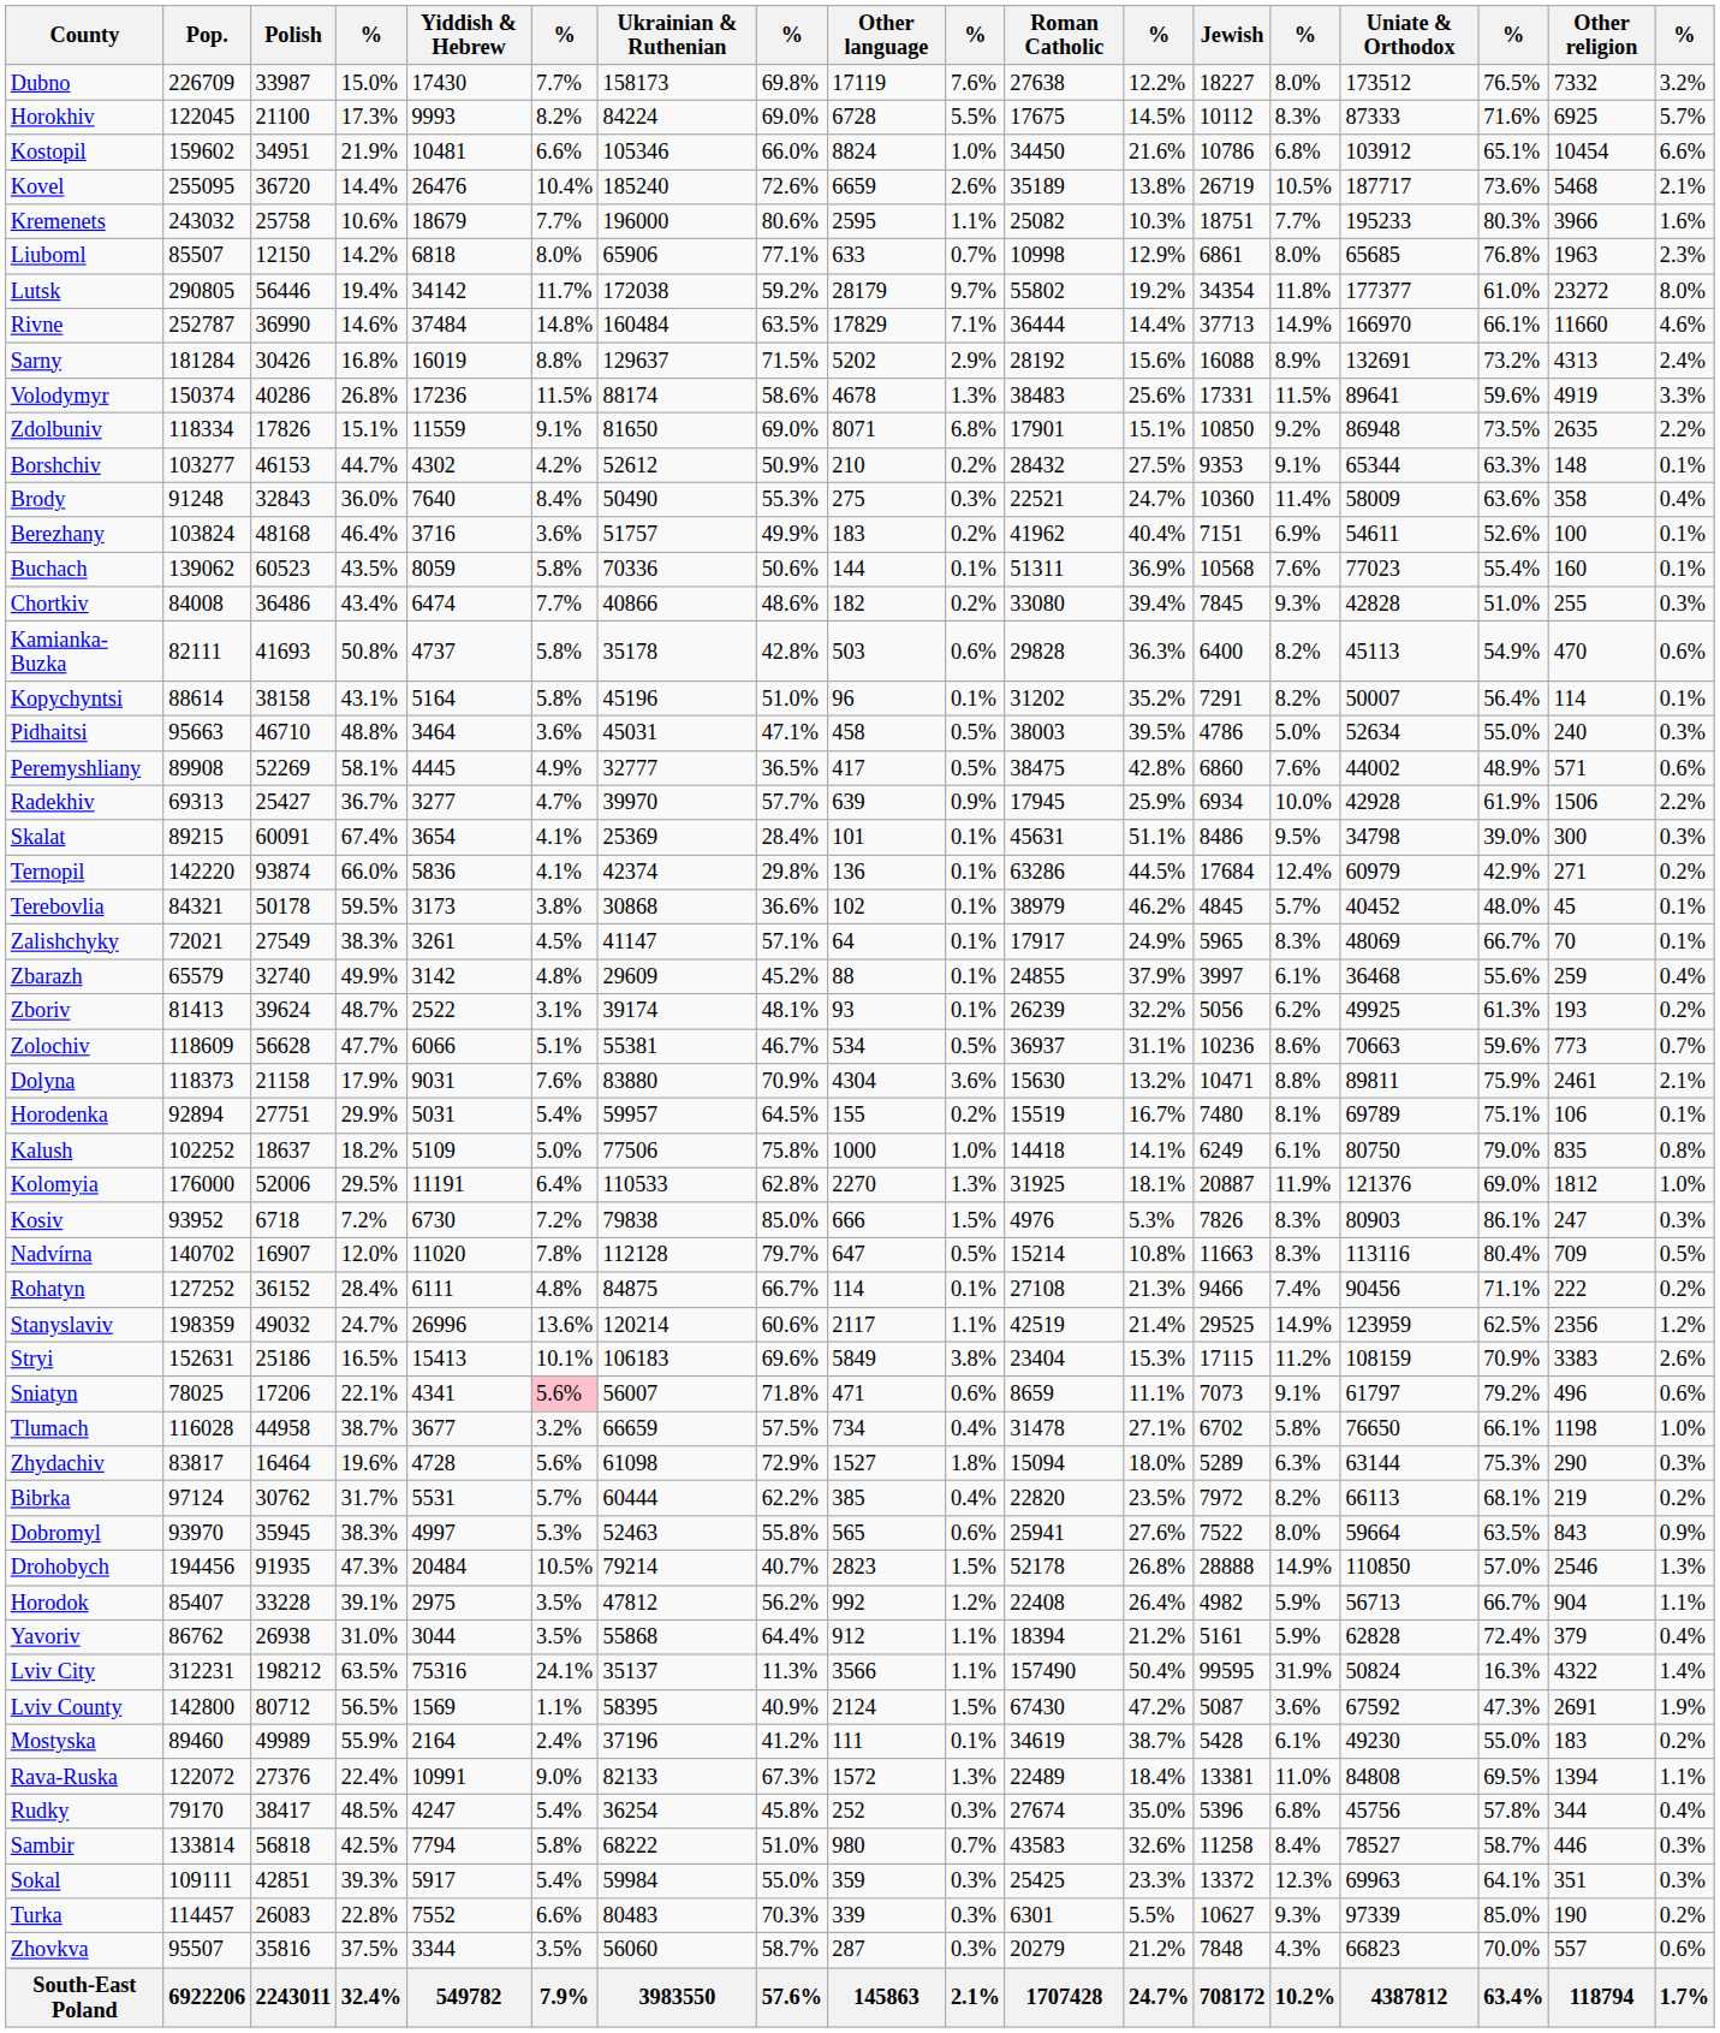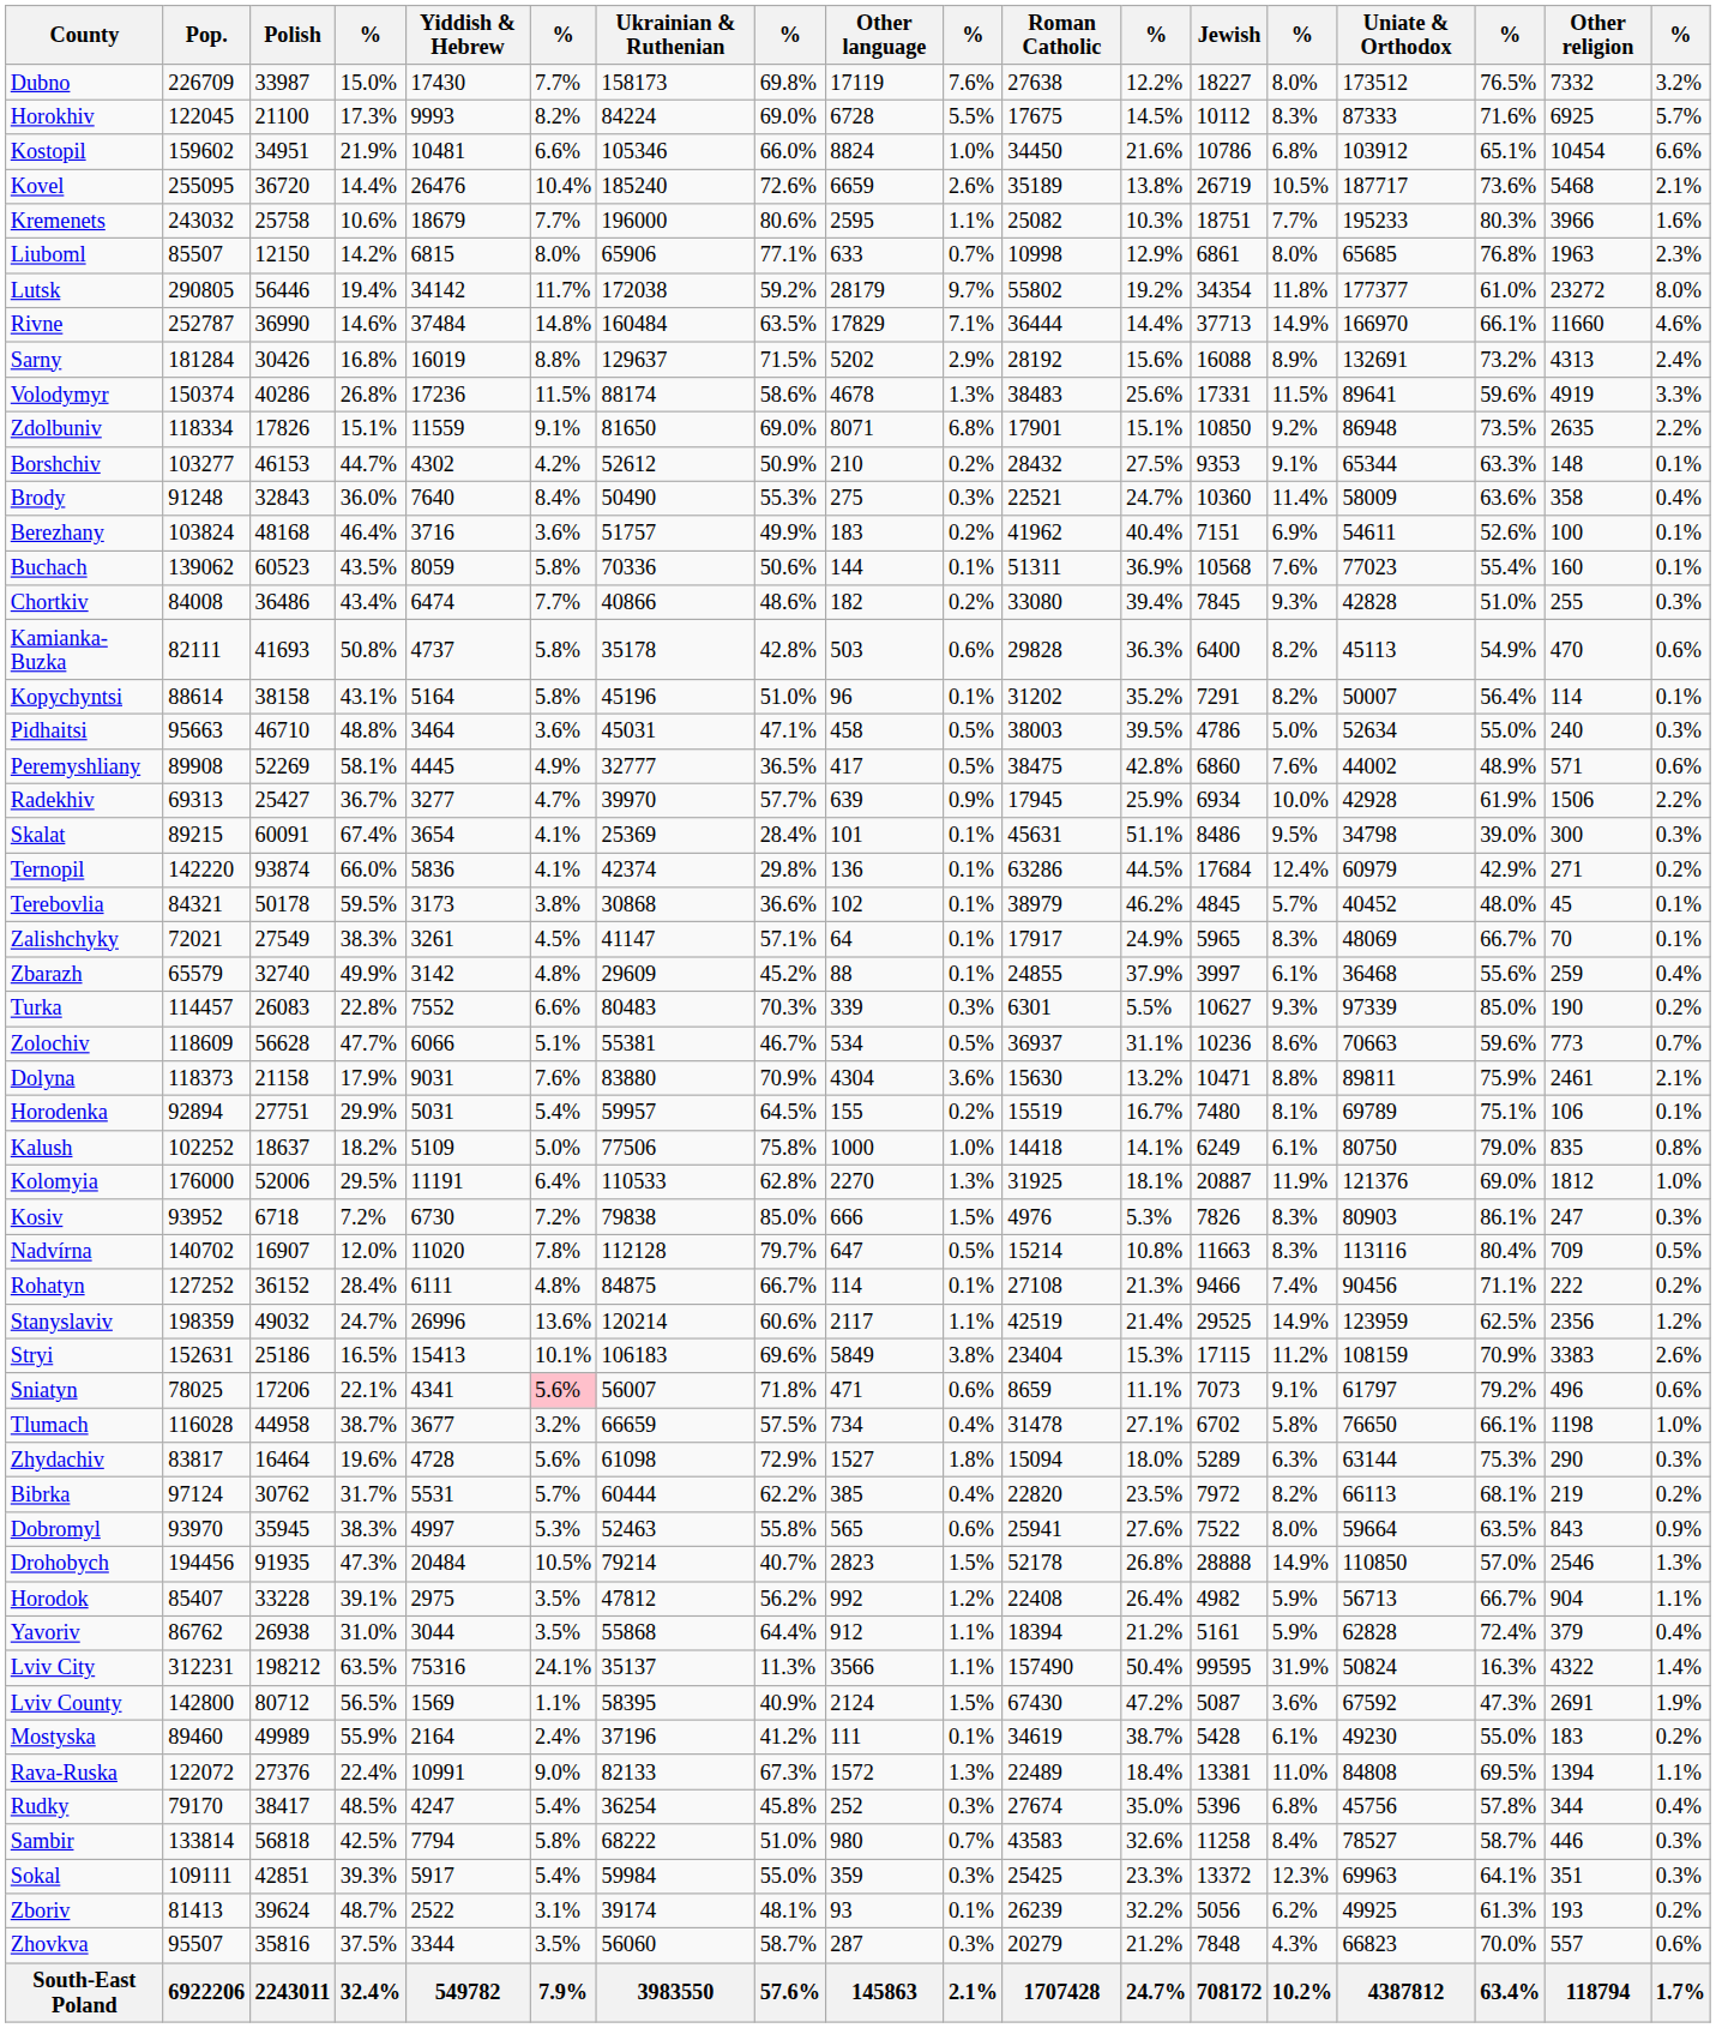Liuboml | Yiddish & Hebrew: 6818 -> 6815
rows swapped: Zboriv <-> Turka
